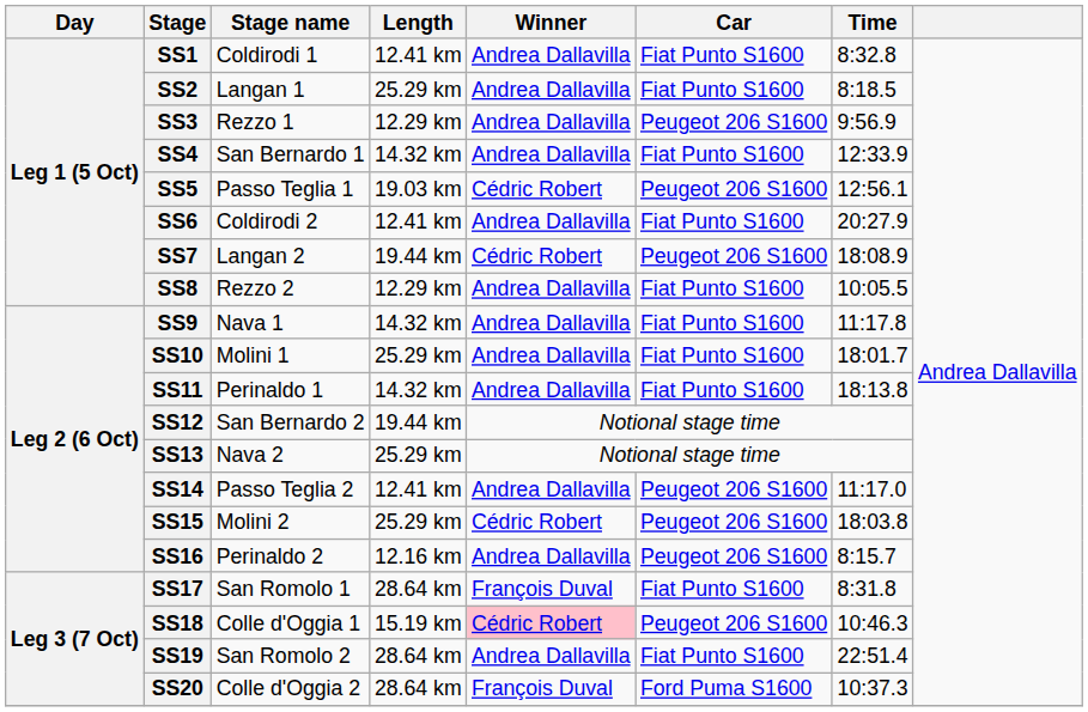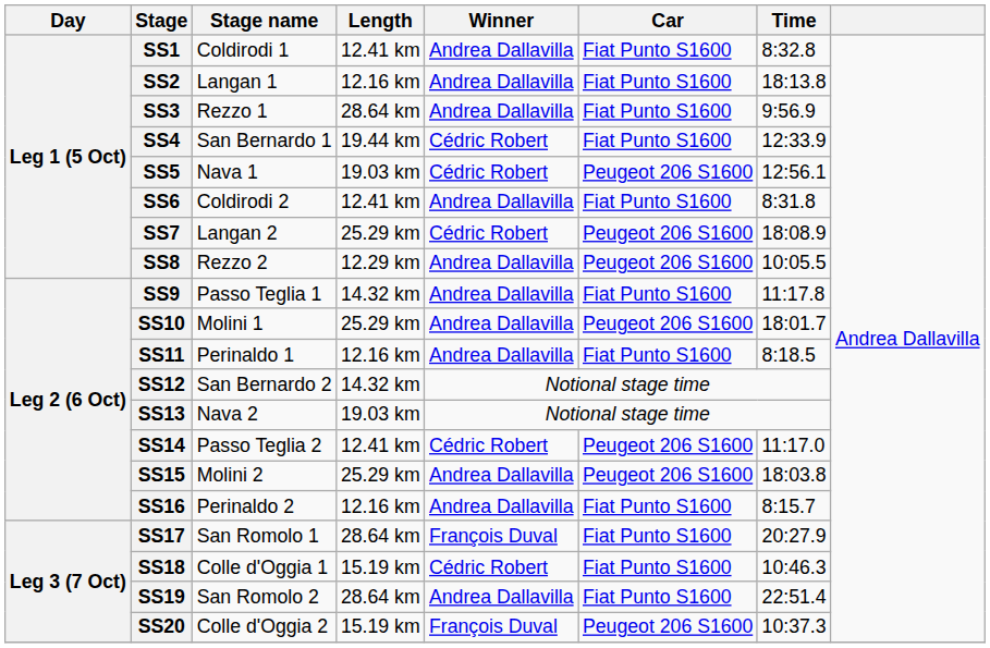SS2 | Length: 25.29 km -> 12.16 km
SS2 | Time: 8:18.5 -> 18:13.8
SS3 | Length: 12.29 km -> 28.64 km
SS3 | Car: Peugeot 206 S1600 -> Fiat Punto S1600
SS4 | Length: 14.32 km -> 19.44 km
SS4 | Winner: Andrea Dallavilla -> Cédric Robert
SS5 | Stage name: Passo Teglia 1 -> Nava 1
SS6 | Time: 20:27.9 -> 8:31.8
SS7 | Length: 19.44 km -> 25.29 km
SS8 | Car: Fiat Punto S1600 -> Peugeot 206 S1600
SS9 | Stage name: Nava 1 -> Passo Teglia 1
SS10 | Car: Fiat Punto S1600 -> Peugeot 206 S1600
SS11 | Length: 14.32 km -> 12.16 km
SS11 | Time: 18:13.8 -> 8:18.5
SS12 | Length: 19.44 km -> 14.32 km
SS13 | Length: 25.29 km -> 19.03 km
SS14 | Winner: Andrea Dallavilla -> Cédric Robert
SS15 | Winner: Cédric Robert -> Andrea Dallavilla
SS16 | Car: Peugeot 206 S1600 -> Fiat Punto S1600
SS17 | Time: 8:31.8 -> 20:27.9
SS18 | Winner: pink background -> no background
SS18 | Car: Peugeot 206 S1600 -> Fiat Punto S1600
SS20 | Length: 28.64 km -> 15.19 km
SS20 | Car: Ford Puma S1600 -> Peugeot 206 S1600
